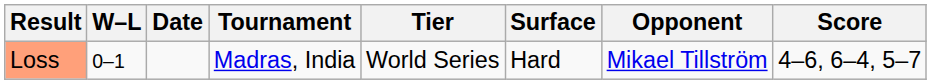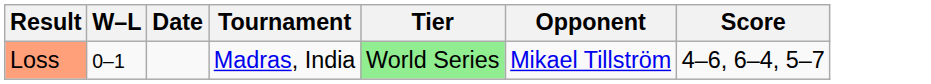- column: Surface | Hard
Loss | Tier: no background -> lightgreen background
